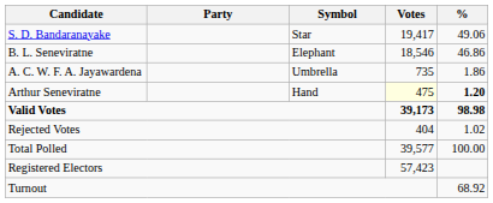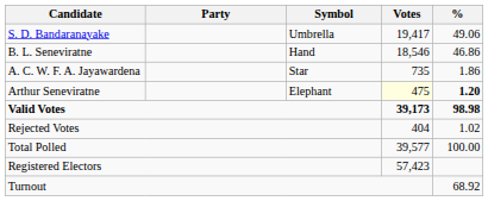S. D. Bandaranayake | Symbol: Star -> Umbrella
B. L. Seneviratne | Symbol: Elephant -> Hand
A. C. W. F. A. Jayawardena | Symbol: Umbrella -> Star
Arthur Seneviratne | Symbol: Hand -> Elephant
